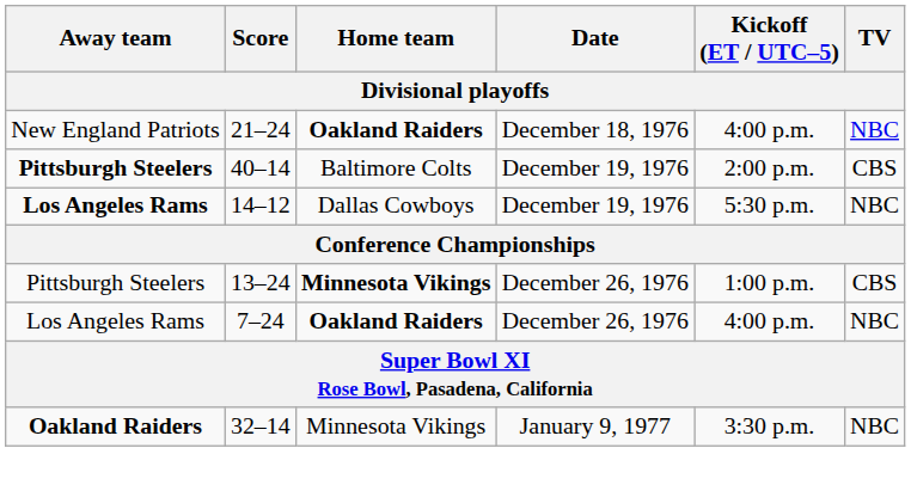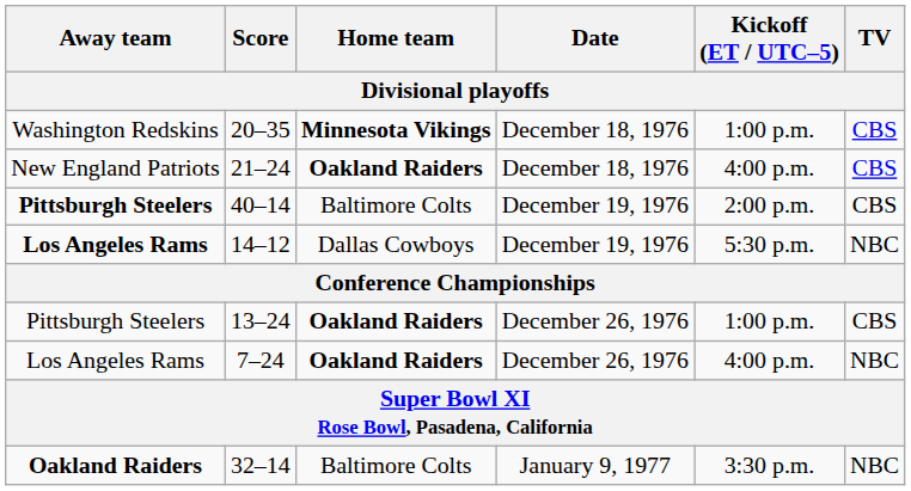+ row: Washington Redskins | 20–35 | Minnesota Vikings | December 18, 1976 | 1:00 p.m. | CBS
21–24 | TV: NBC -> CBS
13–24 | Home team: Minnesota Vikings -> Oakland Raiders
32–14 | Home team: Minnesota Vikings -> Baltimore Colts
